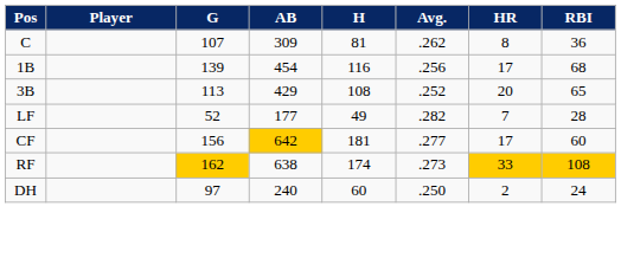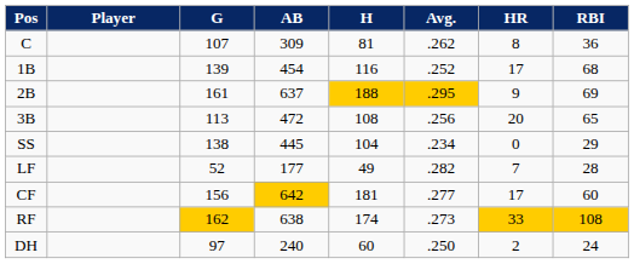1B | Avg.: .256 -> .252
+ row: 2B | 161 | 637 | 188 | .295 | 9 | 69
3B | AB: 429 -> 472
3B | Avg.: .252 -> .256
+ row: SS | 138 | 445 | 104 | .234 | 0 | 29
